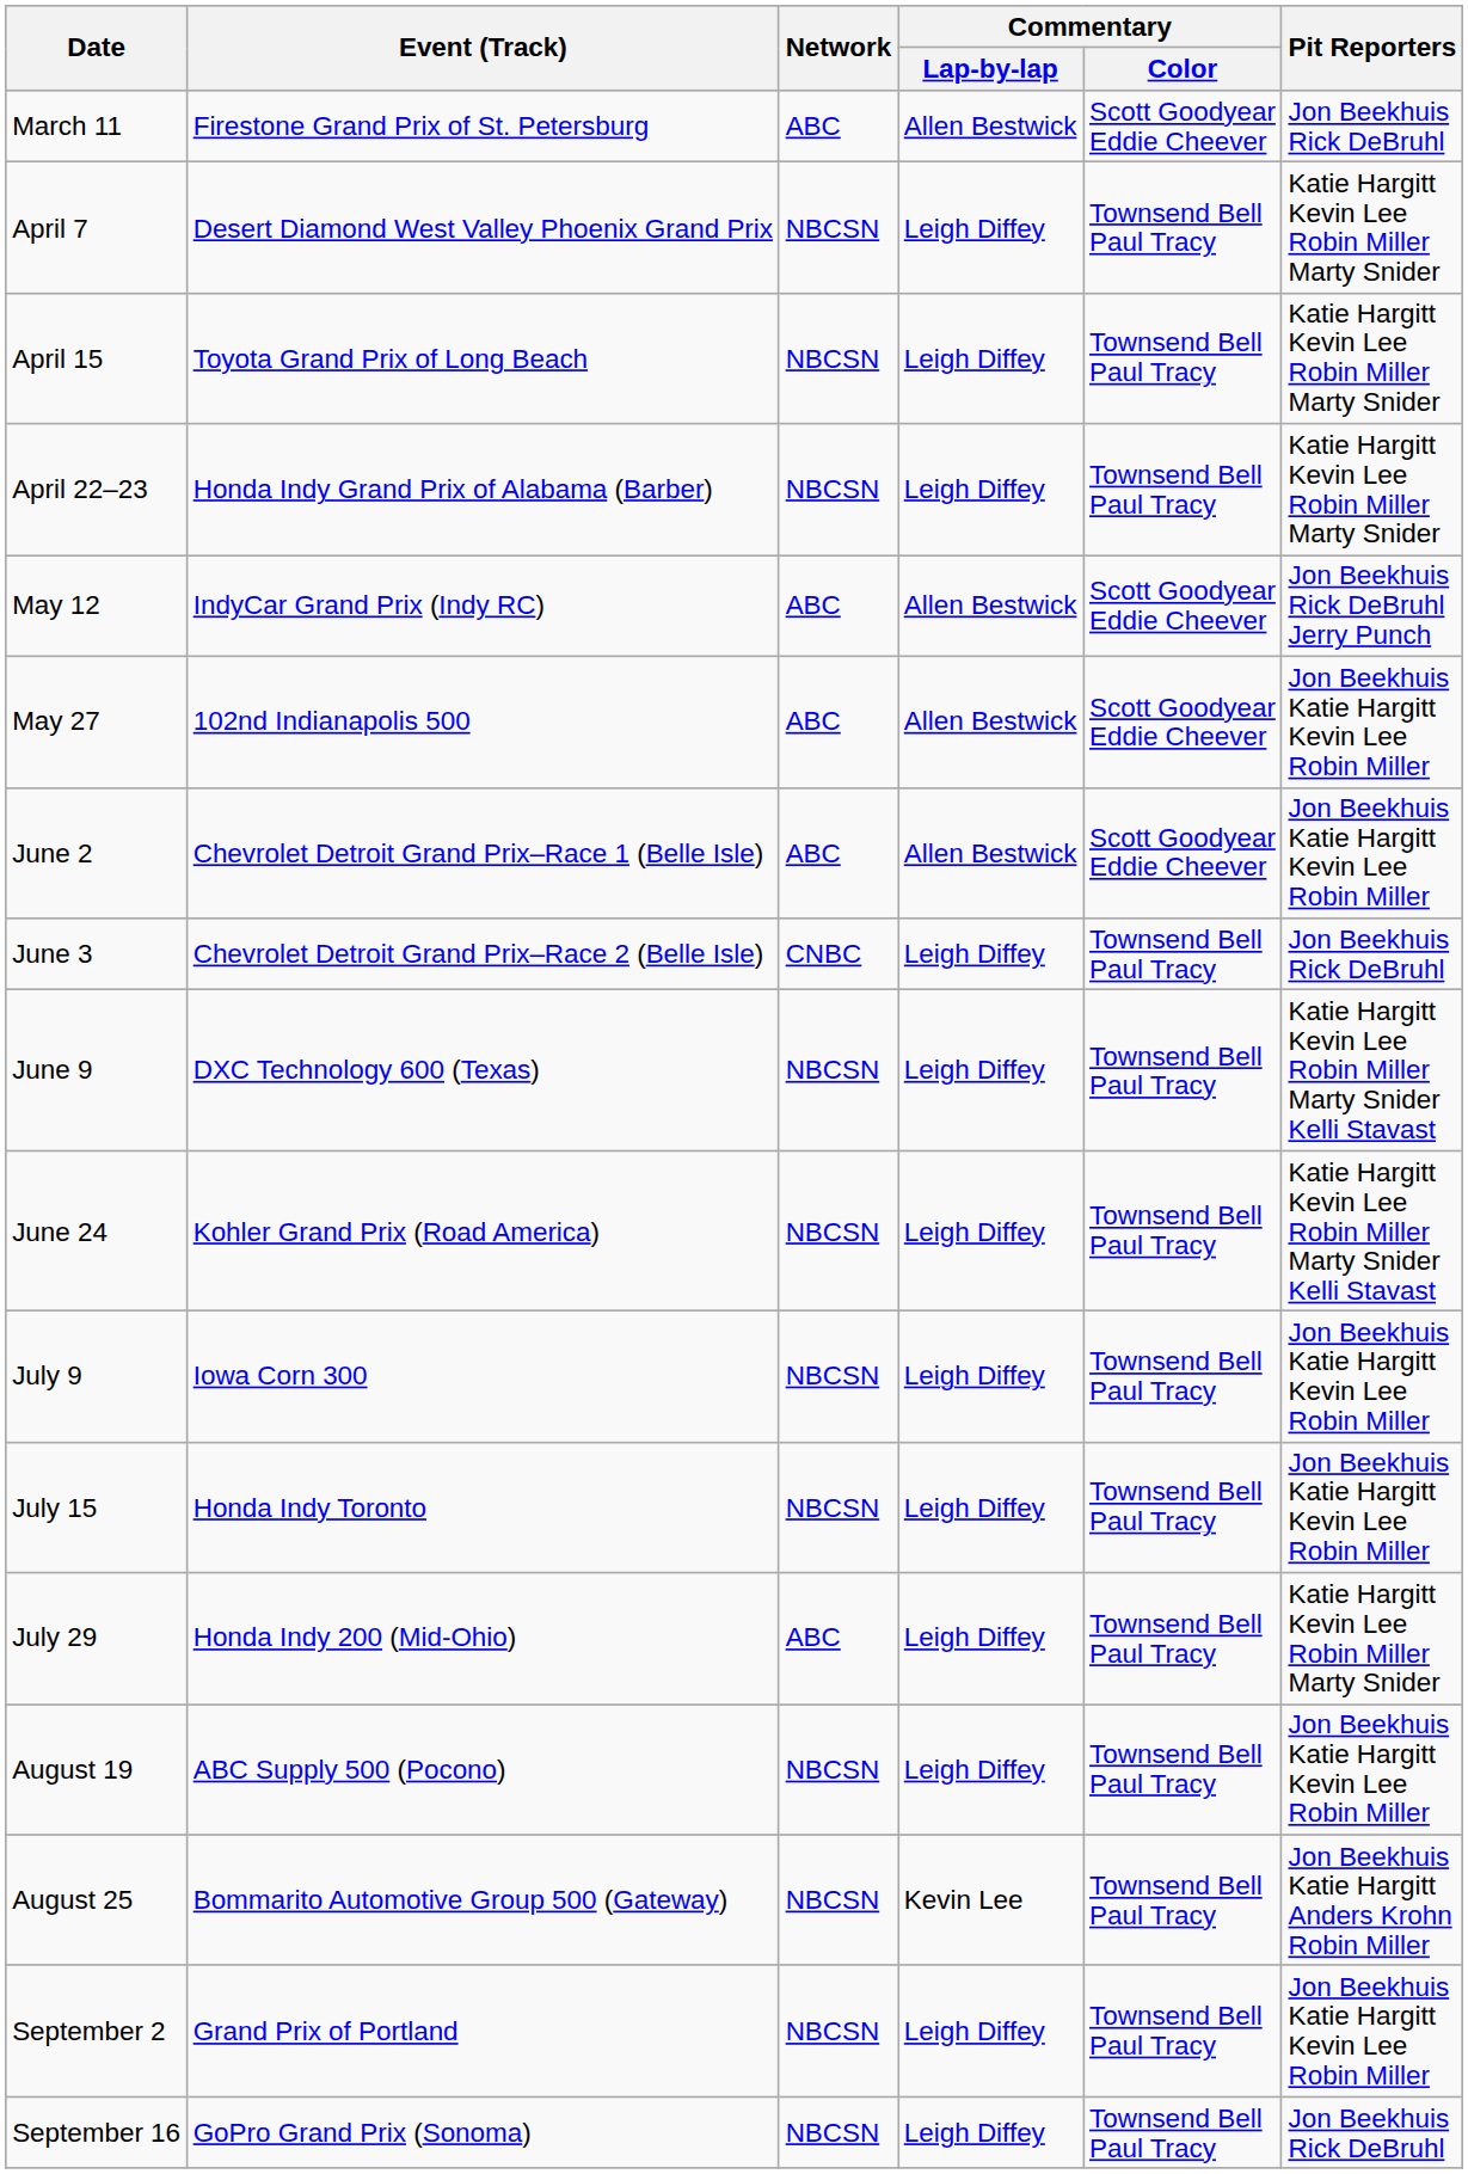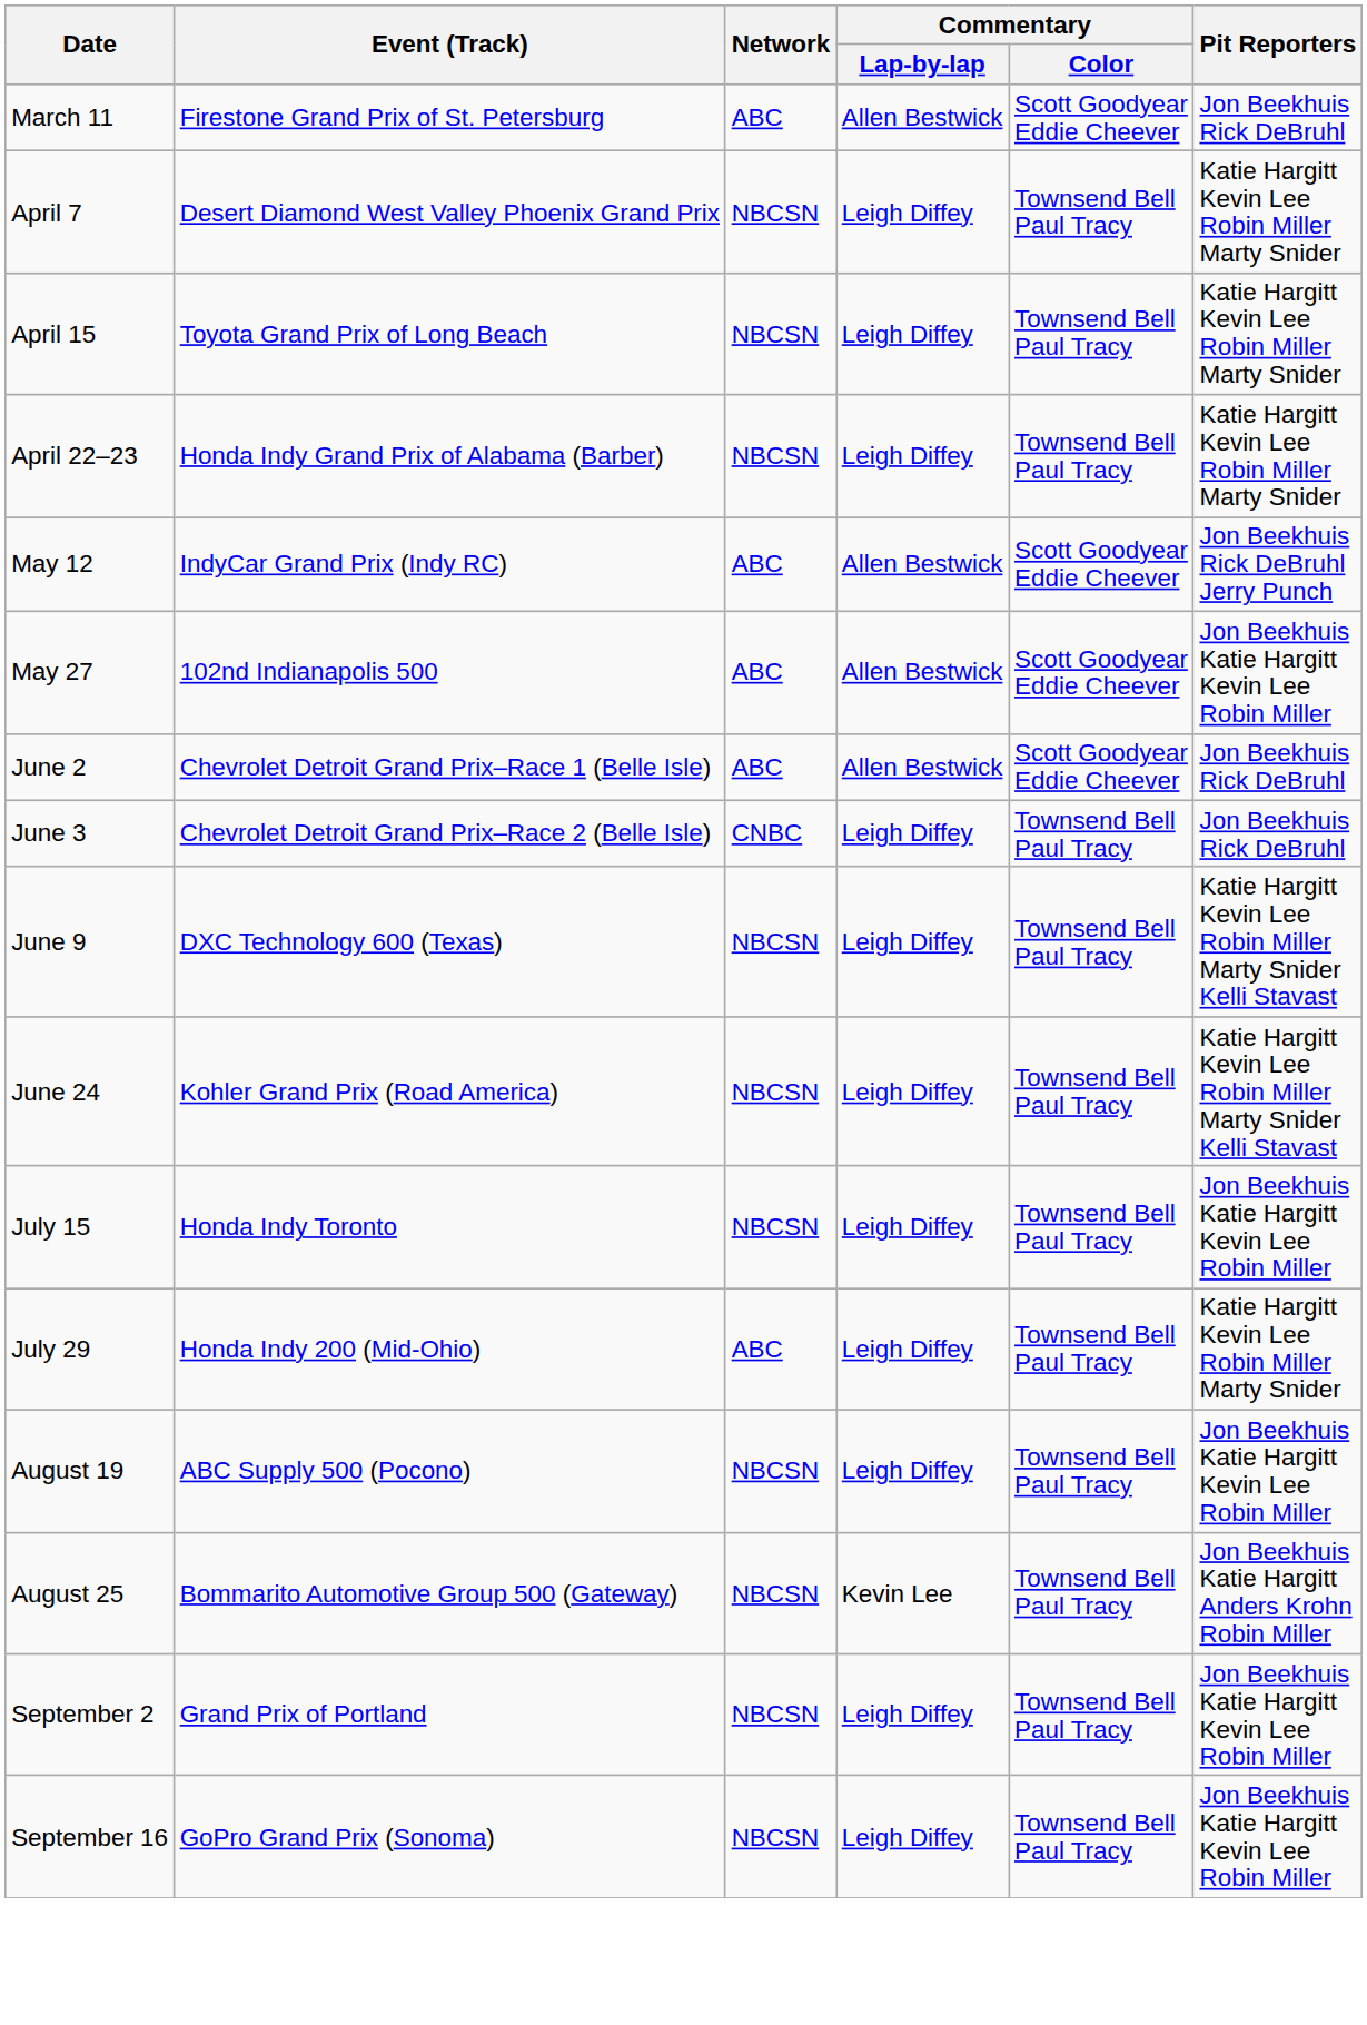June 2 | Pit Reporters: Jon Beekhuis Katie Hargitt Kevin Lee Robin Miller -> Jon Beekhuis Rick DeBruhl
- row: July 9 | Iowa Corn 300 | NBCSN | Leigh Diffey | Townsend Bell Paul Tracy | Jon Beekhuis Katie Hargitt Kevin Lee Robin Miller
September 16 | Pit Reporters: Jon Beekhuis Rick DeBruhl -> Jon Beekhuis Katie Hargitt Kevin Lee Robin Miller
